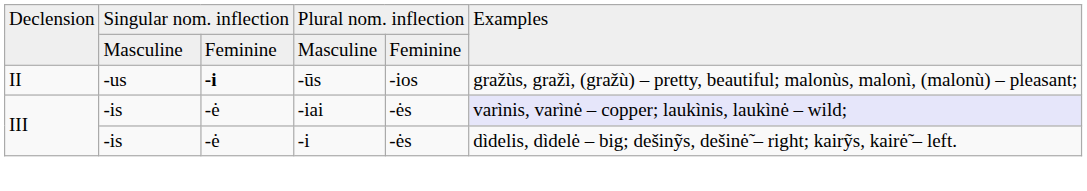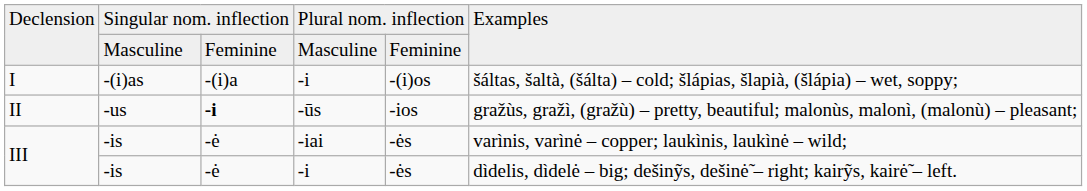+ row: I | -(i)as | -(i)a | -i | -(i)os | šáltas, šaltà, (šálta) – cold; šlápias, šlapià, (šlápia) – wet, soppy;
III / -iai | column 6: lavender background -> no background
